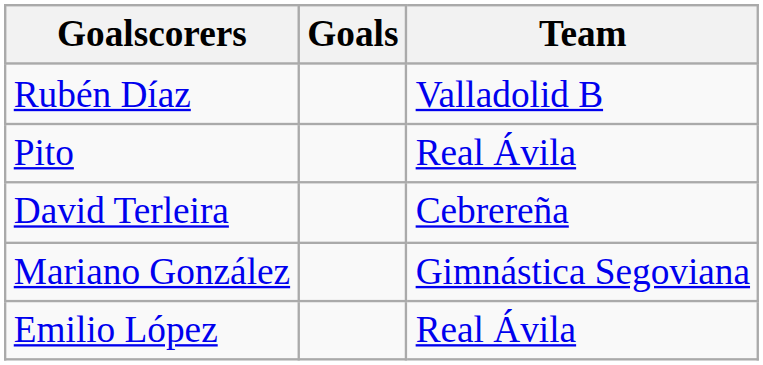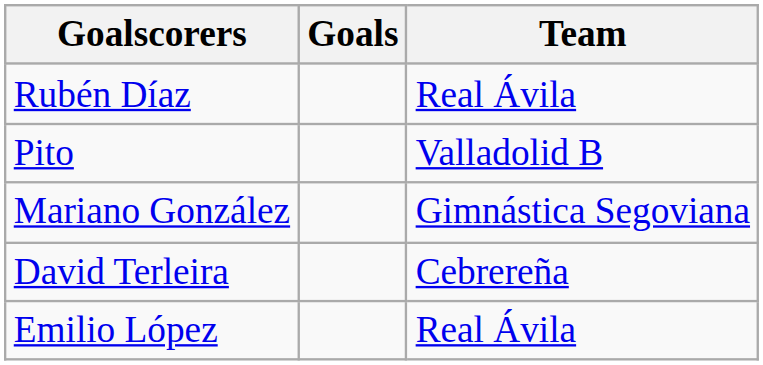Rubén Díaz | Team: Valladolid B -> Real Ávila
Pito | Team: Real Ávila -> Valladolid B
rows swapped: David Terleira <-> Mariano González
